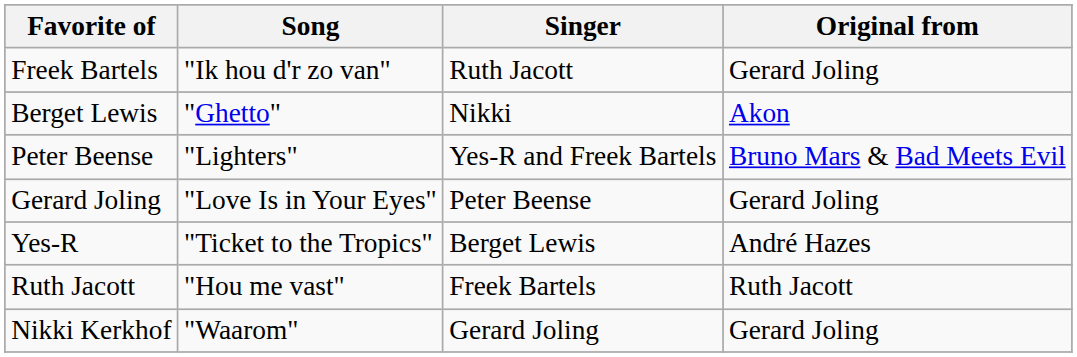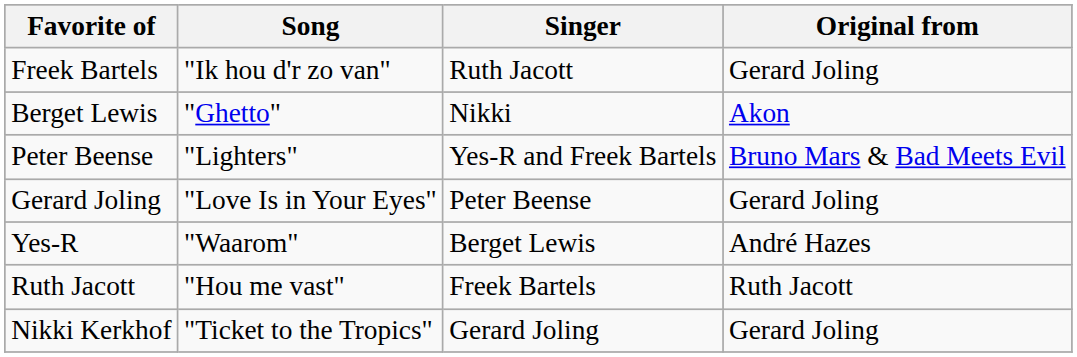Yes-R | Song: "Ticket to the Tropics" -> "Waarom"
Nikki Kerkhof | Song: "Waarom" -> "Ticket to the Tropics"
